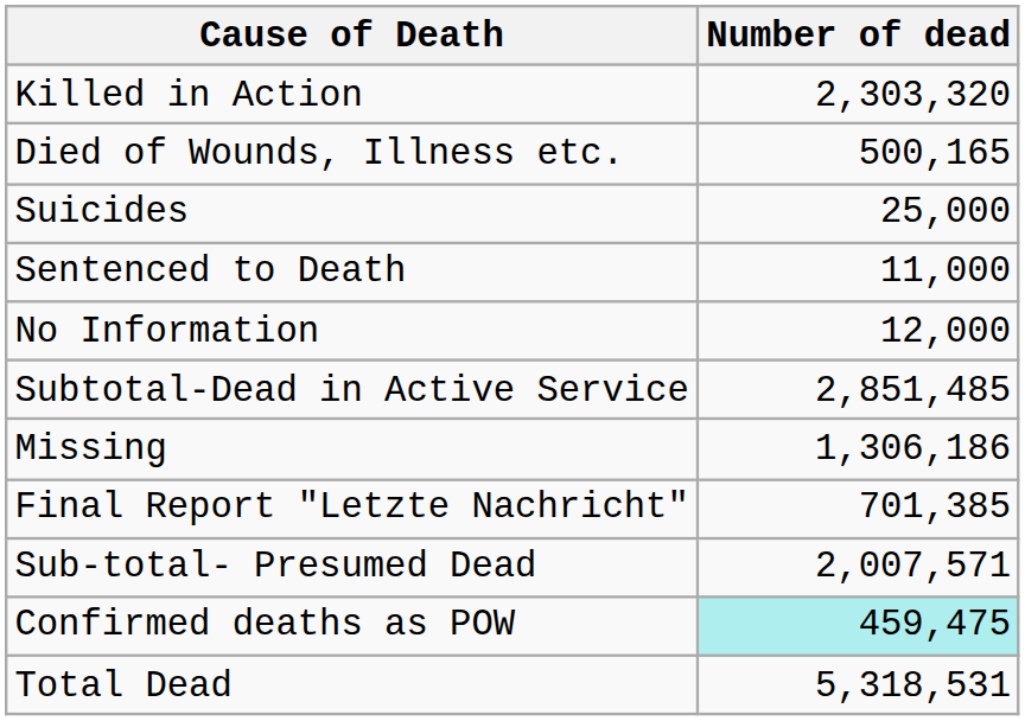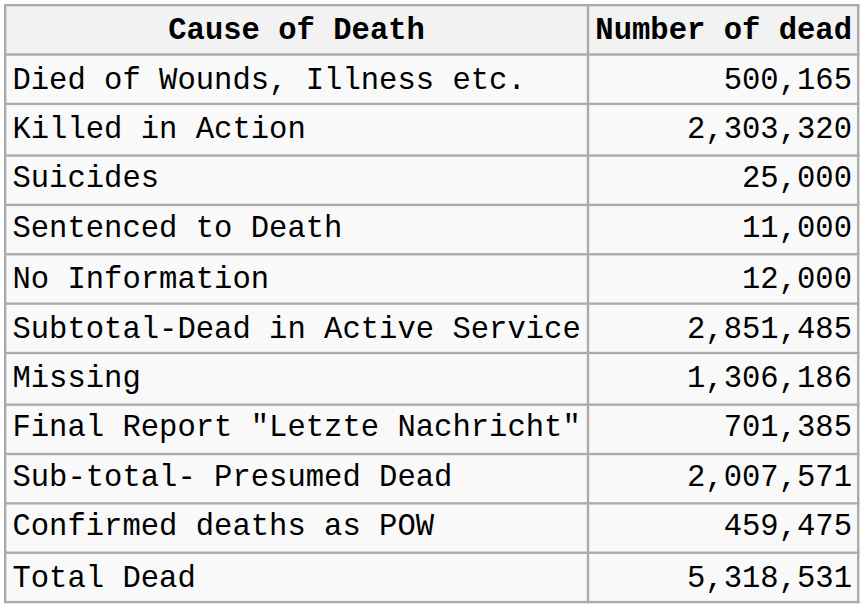rows swapped: Killed in Action <-> Died of Wounds, Illness etc.
Confirmed deaths as POW | Number of dead: paleturquoise background -> no background
